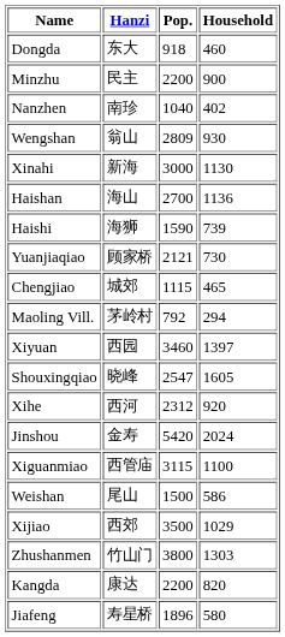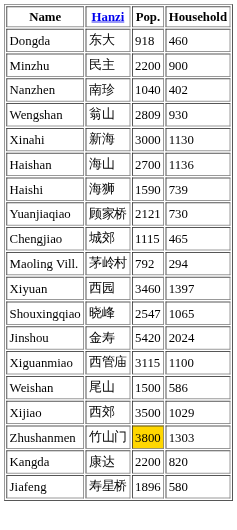Shouxingqiao | Household: 1605 -> 1065
- row: Xihe | 西河 | 2312 | 920
Zhushanmen | Pop.: no background -> gold background
